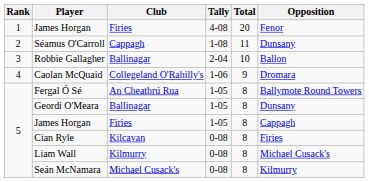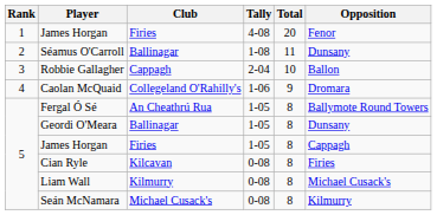Séamus O'Carroll | Club: Cappagh -> Ballinagar
Robbie Gallagher | Club: Ballinagar -> Cappagh
